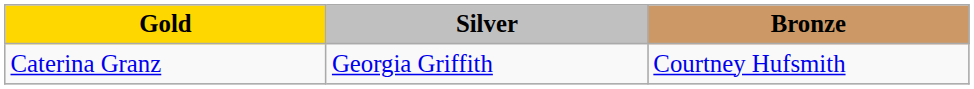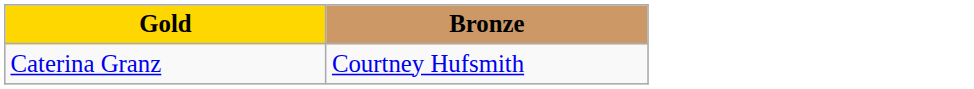- column: Silver | Georgia Griffith
